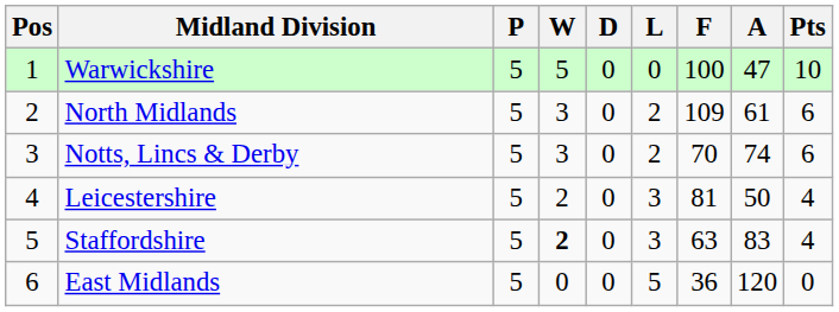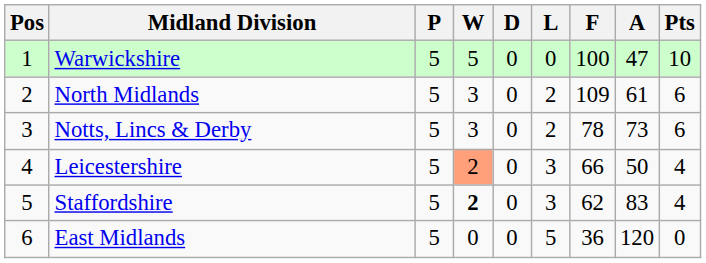Notts, Lincs & Derby | F: 70 -> 78
Notts, Lincs & Derby | A: 74 -> 73
Leicestershire | W: no background -> lightsalmon background
Leicestershire | F: 81 -> 66
Staffordshire | F: 63 -> 62
